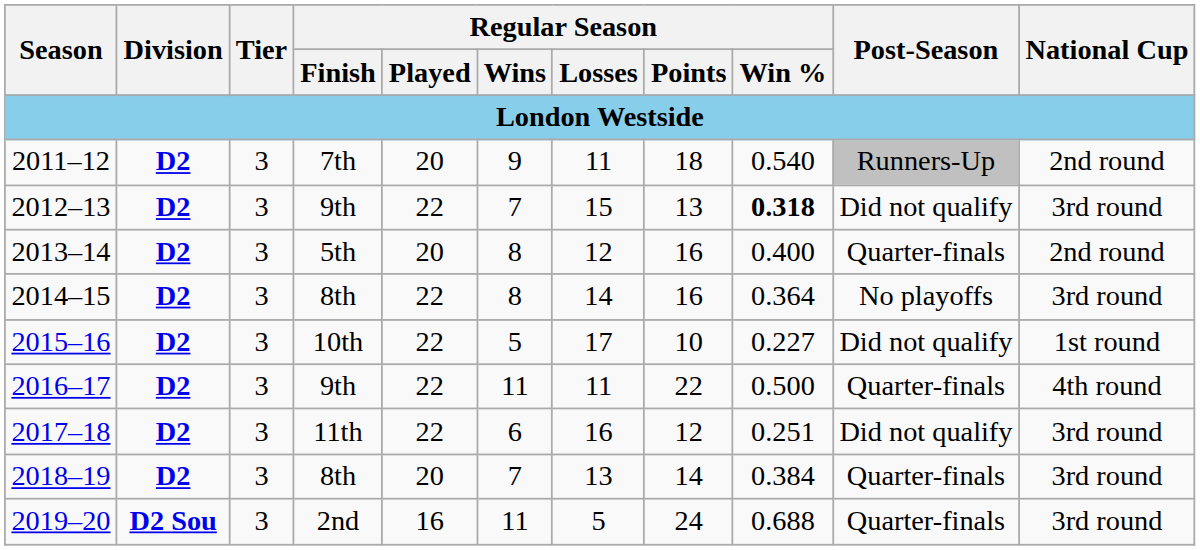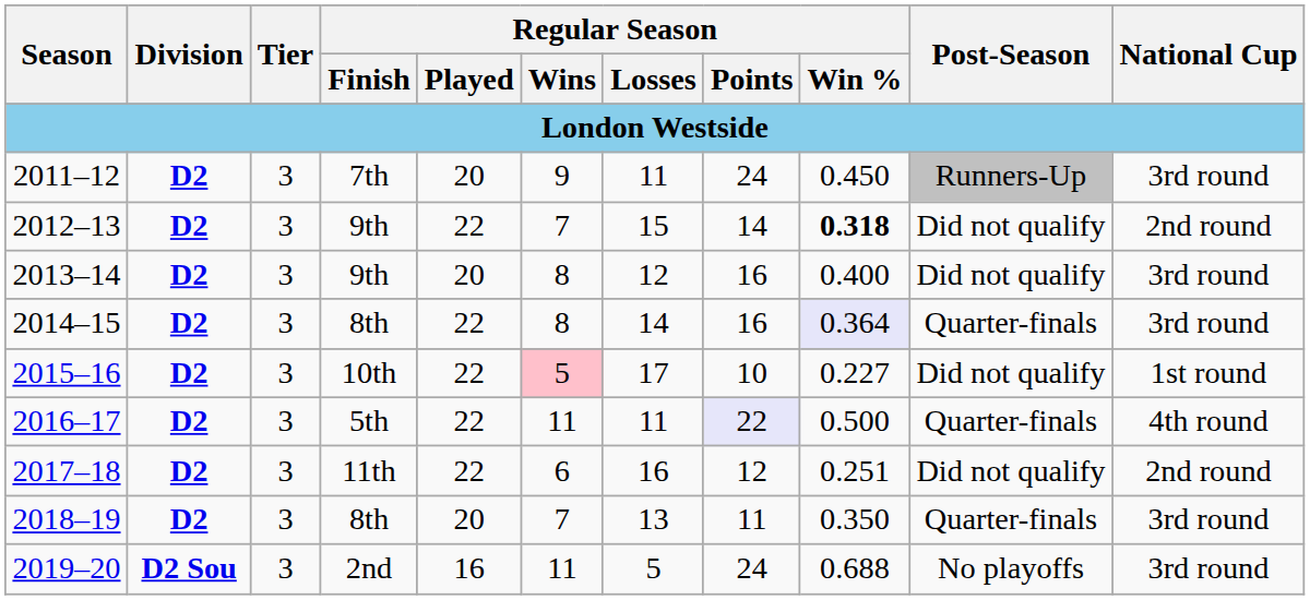2011–12 | Regular Season / Points: 18 -> 24
2011–12 | Regular Season / Win %: 0.540 -> 0.450
2011–12 | National Cup: 2nd round -> 3rd round
2012–13 | Regular Season / Points: 13 -> 14
2012–13 | National Cup: 3rd round -> 2nd round
2013–14 | Regular Season / Finish: 5th -> 9th
2013–14 | Post-Season: Quarter-finals -> Did not qualify
2013–14 | National Cup: 2nd round -> 3rd round
2014–15 | Regular Season / Win %: no background -> lavender background
2014–15 | Post-Season: No playoffs -> Quarter-finals
2015–16 | Regular Season / Wins: no background -> pink background
2016–17 | Regular Season / Finish: 9th -> 5th
2016–17 | Regular Season / Points: no background -> lavender background
2017–18 | National Cup: 3rd round -> 2nd round
2018–19 | Regular Season / Points: 14 -> 11
2018–19 | Regular Season / Win %: 0.384 -> 0.350
2019–20 | Post-Season: Quarter-finals -> No playoffs
